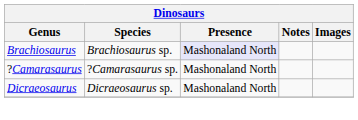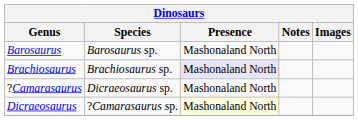+ row: Barosaurus | Barosaurus sp. | Mashonaland North
?Camarasaurus | Species: ?Camarasaurus sp. -> Dicraeosaurus sp.
Dicraeosaurus | Species: Dicraeosaurus sp. -> ?Camarasaurus sp.
Dicraeosaurus | Presence: no background -> lightyellow background
